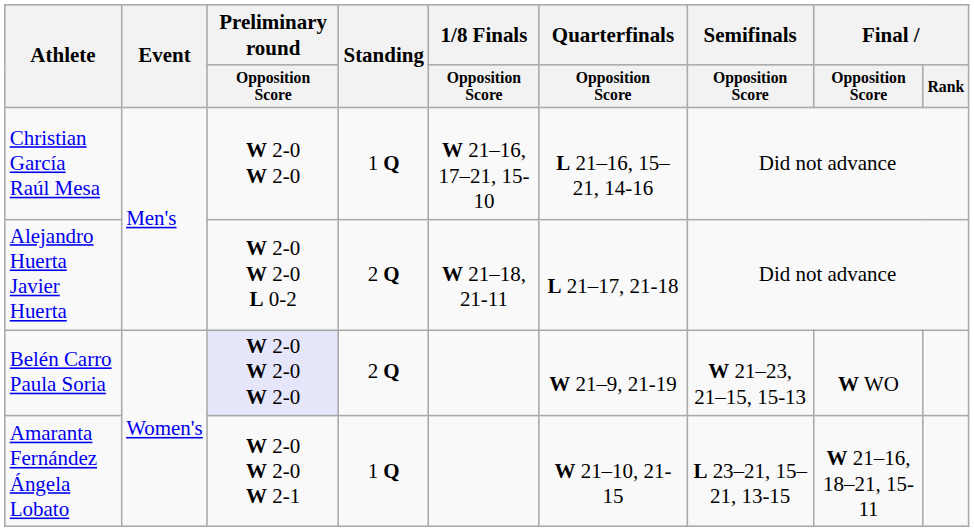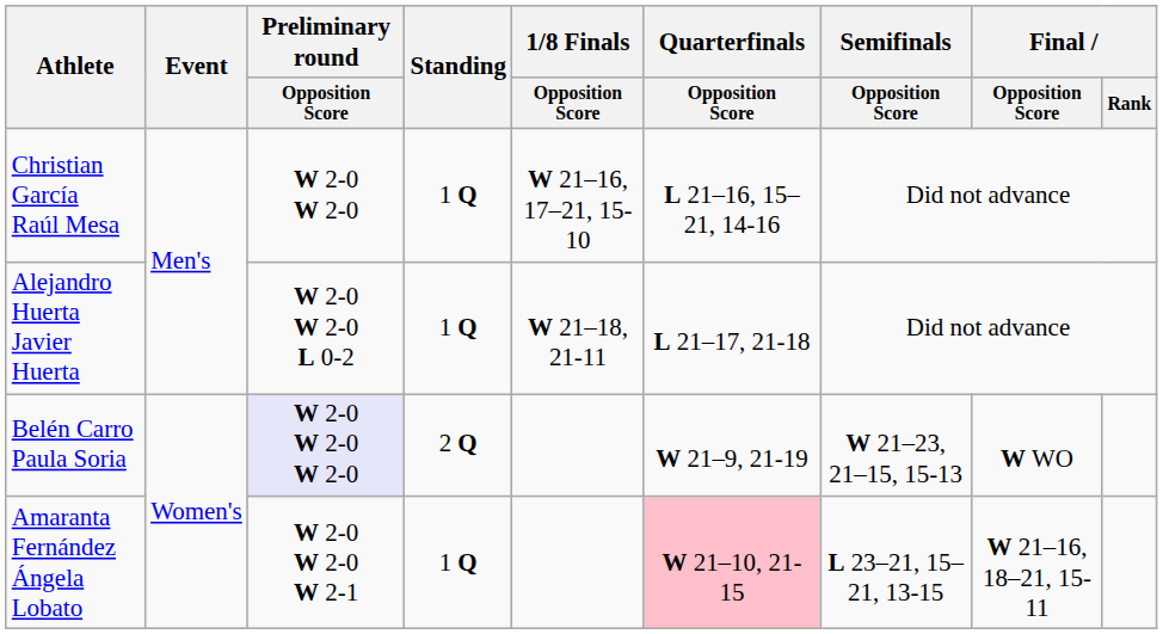Alejandro Huerta Javier Huerta | Standing: 2 Q -> 1 Q
Amaranta Fernández Ángela Lobato | Quarterfinals / Opposition Score: no background -> pink background
